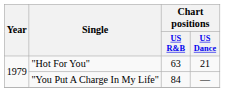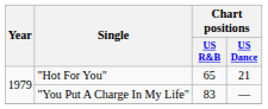"Hot For You" | Chart positions / US R&B: 63 -> 65
"You Put A Charge In My Life" | Chart positions / US R&B: 84 -> 83
